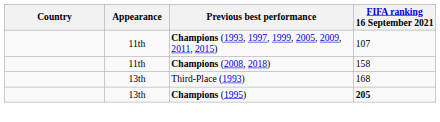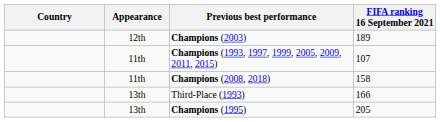+ row: 12th | Champions (2003) | 189
Third-Place (1993) | FIFA ranking 16 September 2021: 168 -> 166
Champions (1995) | FIFA ranking 16 September 2021: bold -> normal
